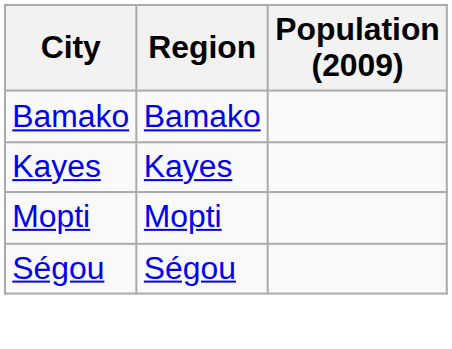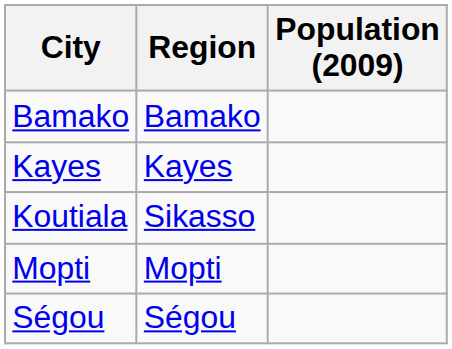+ row: Koutiala | Sikasso
